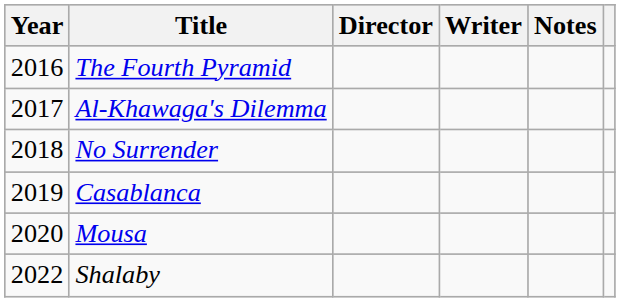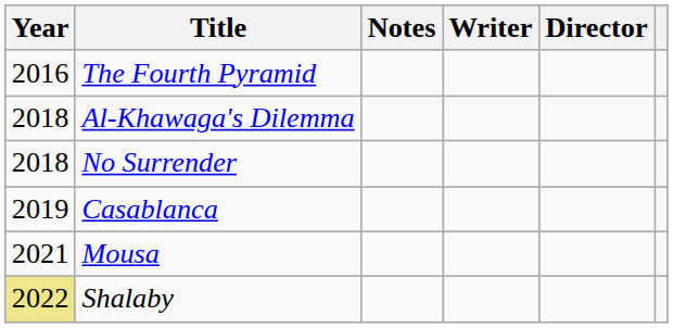columns swapped: Director <-> Notes
Al-Khawaga's Dilemma | Year: 2017 -> 2018
Mousa | Year: 2020 -> 2021
Shalaby | Year: no background -> khaki background
